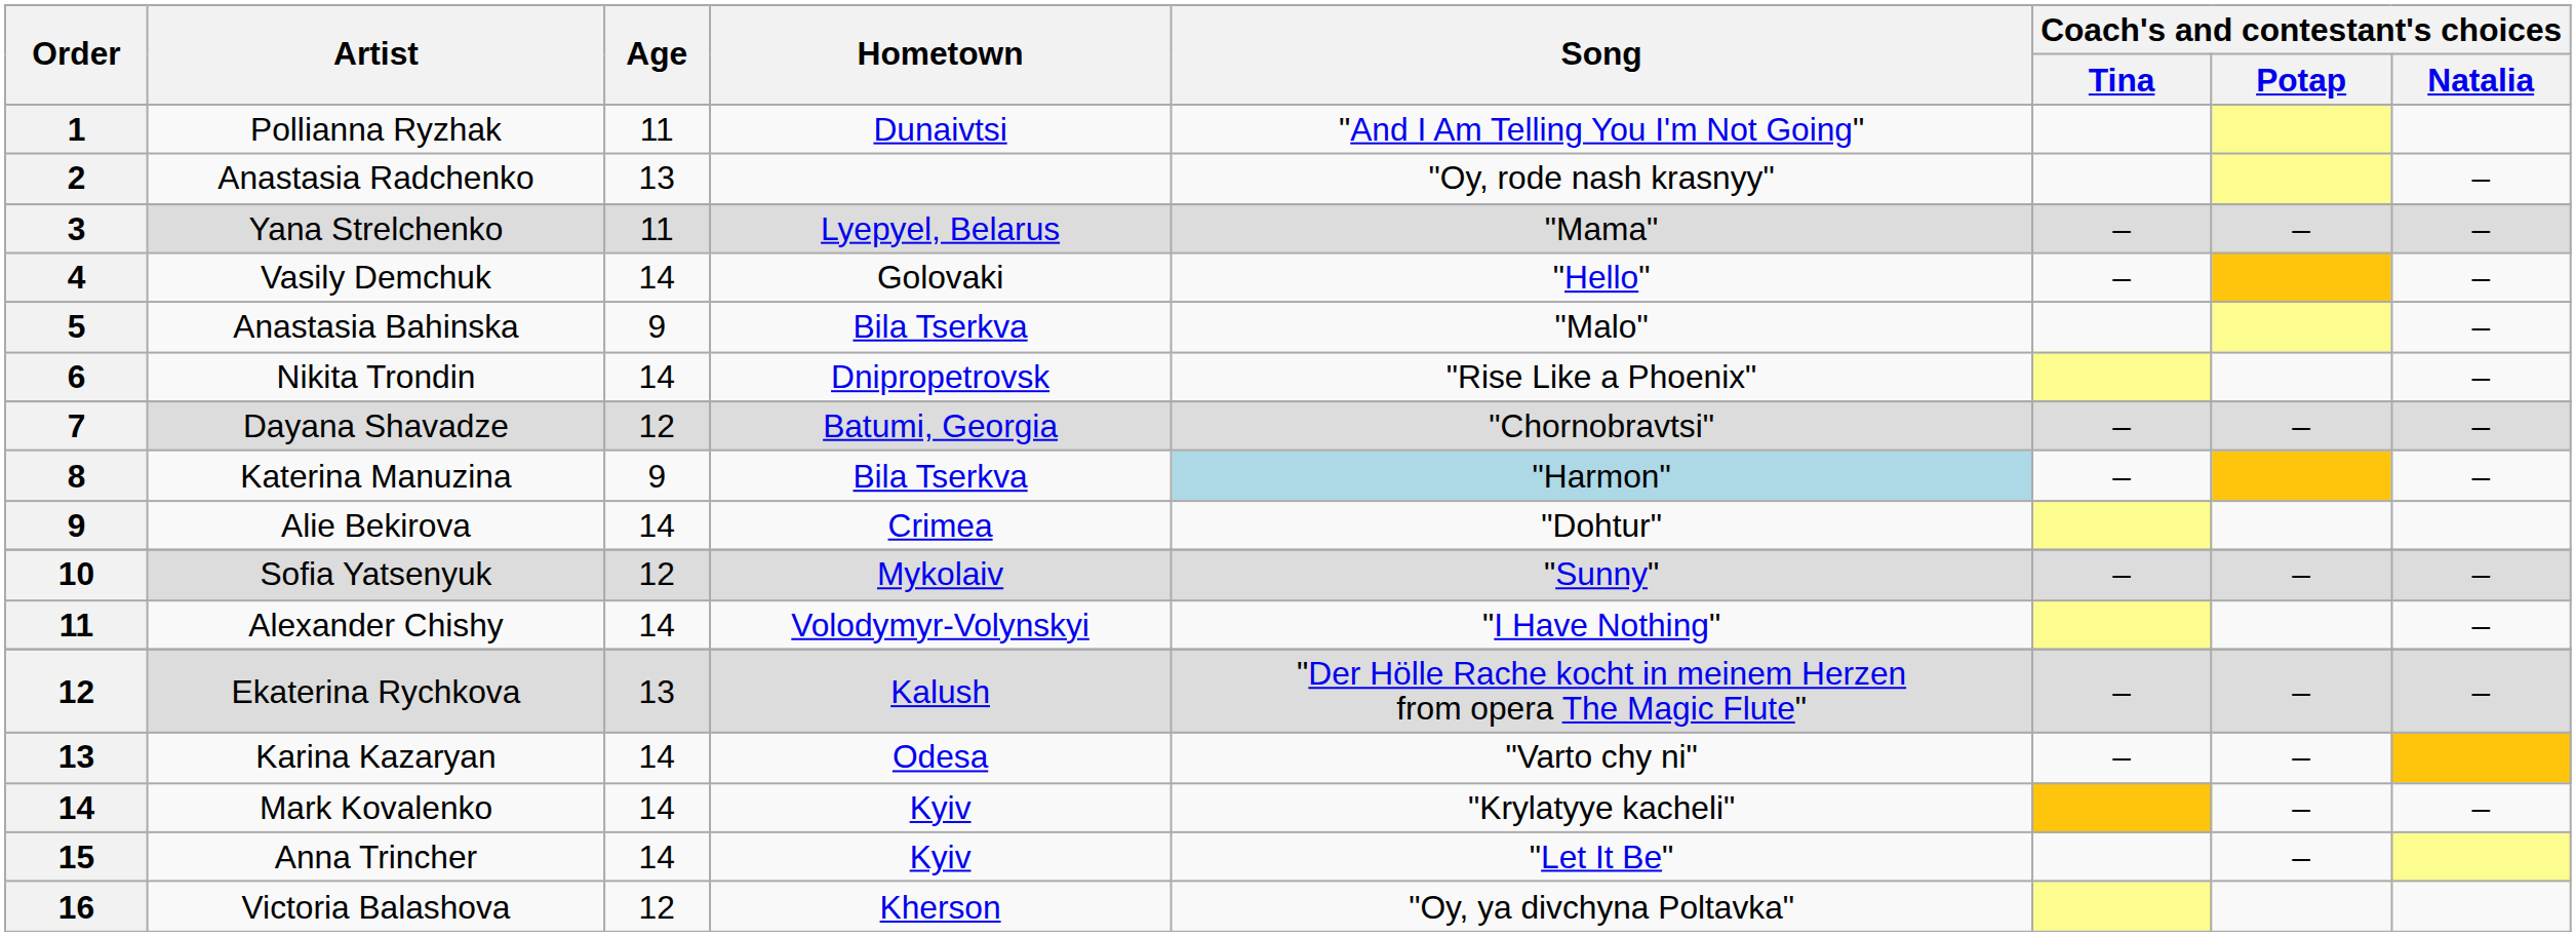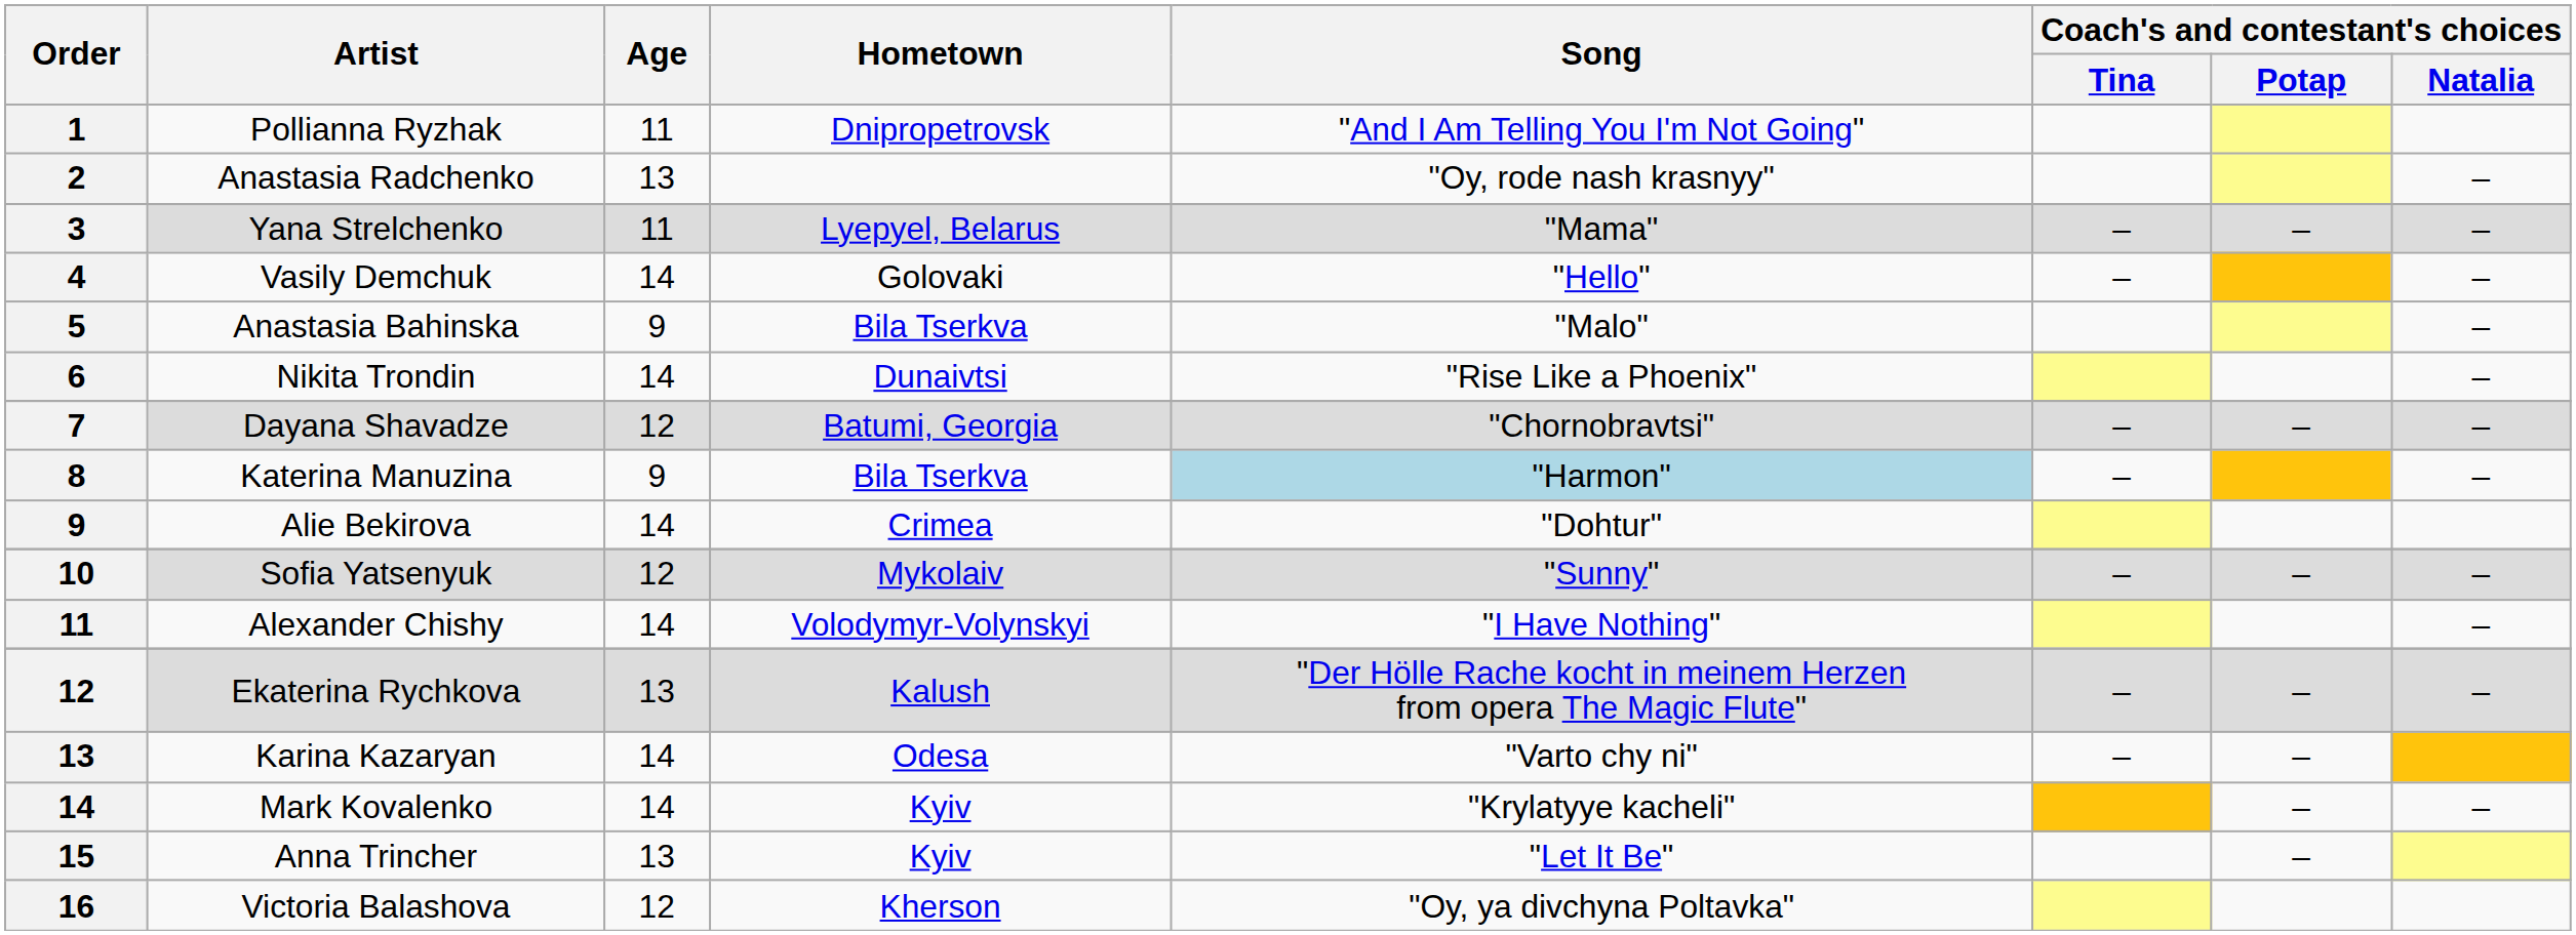Pollianna Ryzhak | Hometown: Dunaivtsi -> Dnipropetrovsk
Nikita Trondin | Hometown: Dnipropetrovsk -> Dunaivtsi
Anna Trincher | Age: 14 -> 13
